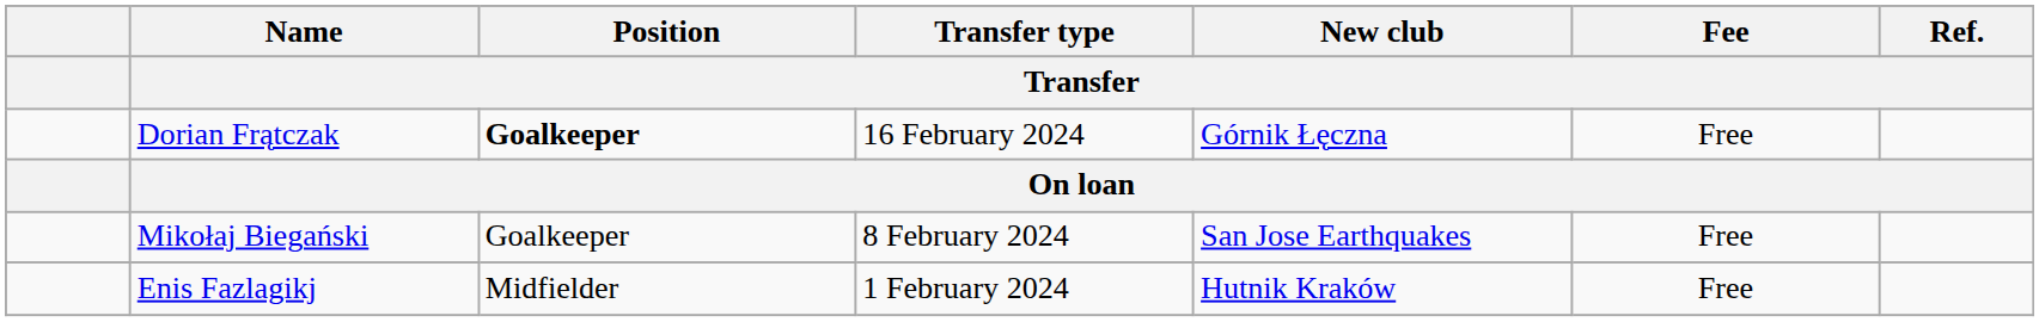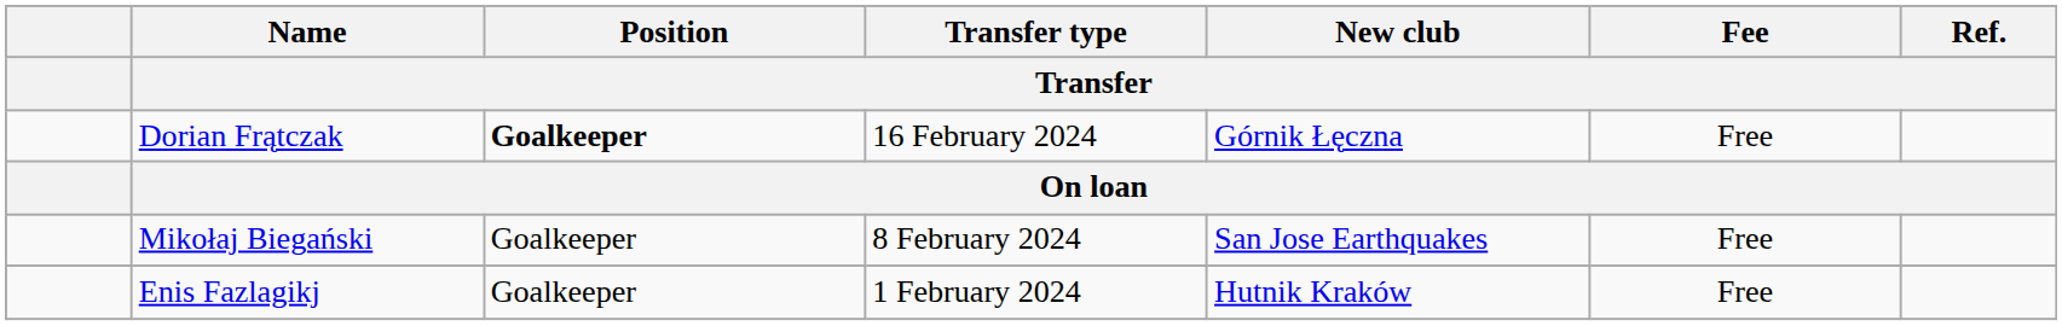Enis Fazlagikj | Position / Transfer: Midfielder -> Goalkeeper
